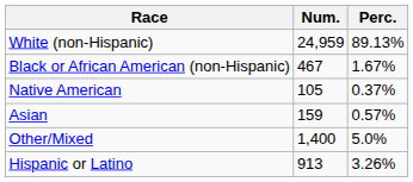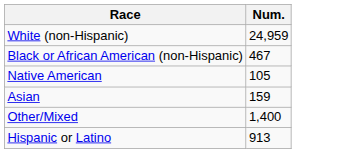- column: Perc. | 89.13% | 1.67% | 0.37% | 0.57% | 5.0% | 3.26%
